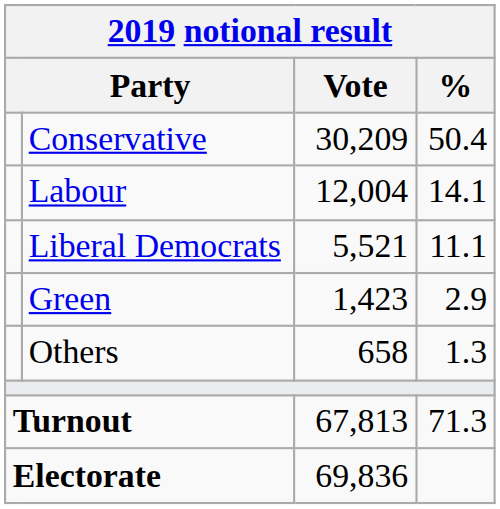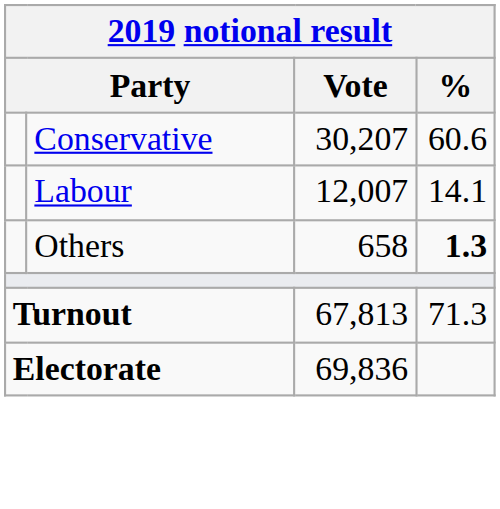Conservative | Vote: 30,209 -> 30,207
Conservative | %: 50.4 -> 60.6
Labour | Vote: 12,004 -> 12,007
- row: Liberal Democrats | 5,521 | 11.1
- row: Green | 1,423 | 2.9
Others | %: normal -> bold
